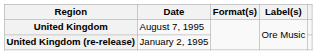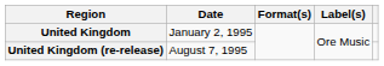United Kingdom | Date: August 7, 1995 -> January 2, 1995
United Kingdom (re-release) | Date: January 2, 1995 -> August 7, 1995
